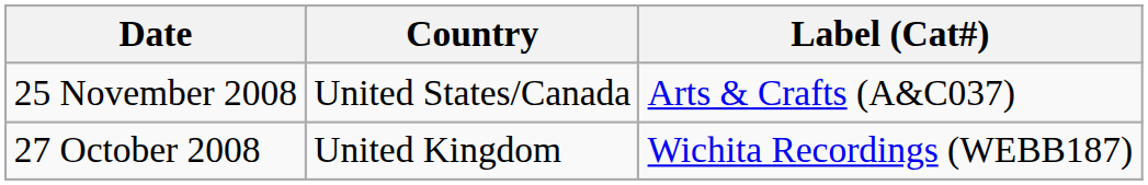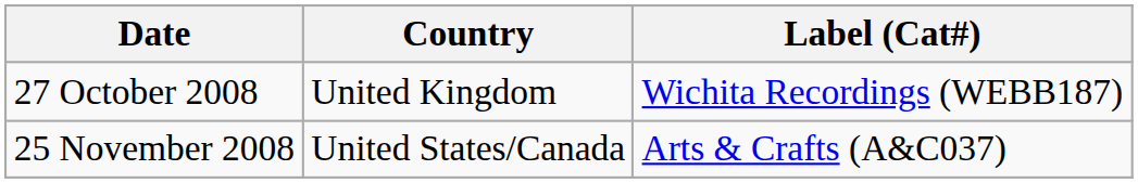rows swapped: 27 October 2008 <-> 25 November 2008
